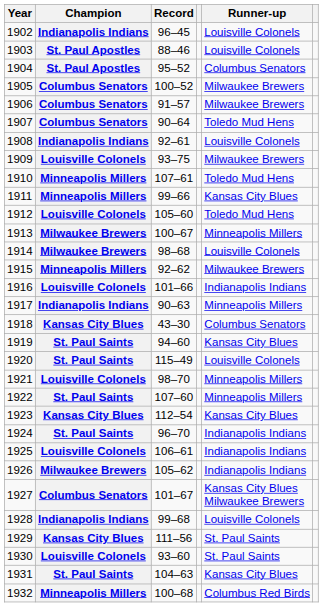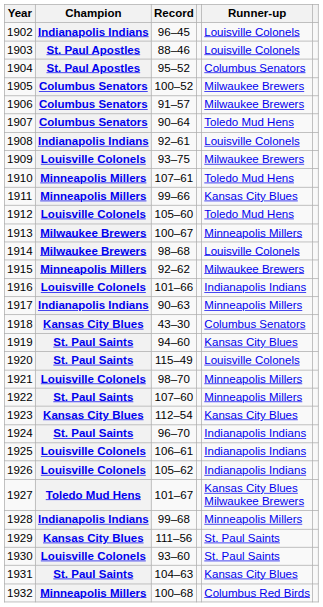1926 | Champion: Milwaukee Brewers -> Louisville Colonels
1927 | Champion: Columbus Senators -> Toledo Mud Hens
1928 | Runner-up: Louisville Colonels -> Minneapolis Millers
